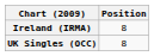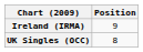Ireland (IRMA) | Position: 8 -> 9
